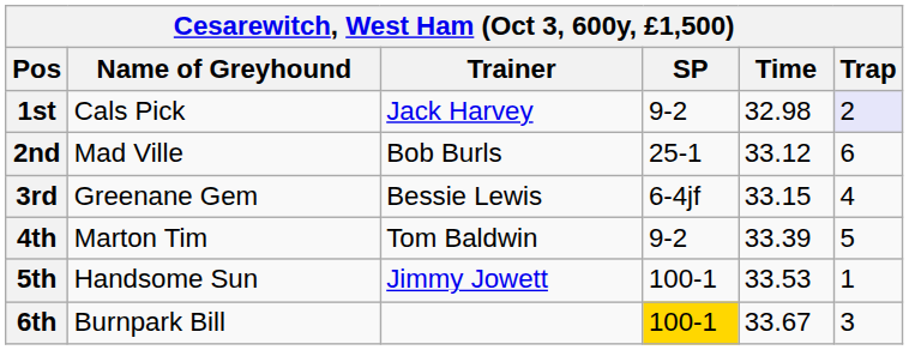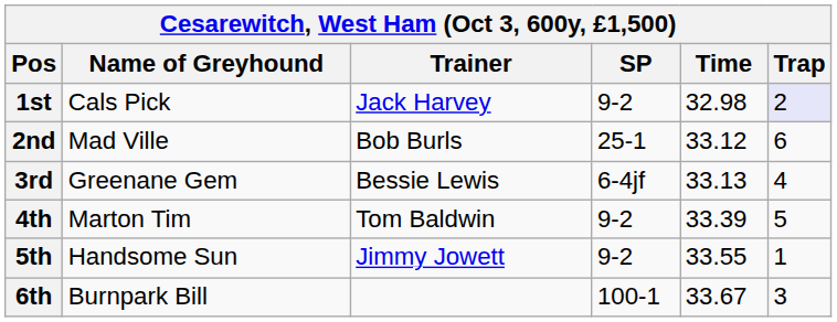3rd | Time: 33.15 -> 33.13
5th | SP: 100-1 -> 9-2
5th | Time: 33.53 -> 33.55
6th | SP: gold background -> no background
